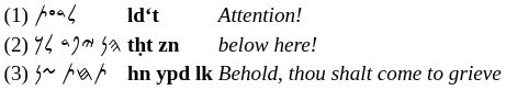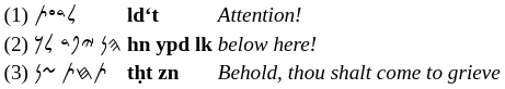𐤄𐤍 𐤉𐤐𐤃 𐤋𐤊 | column 3: tḥt zn -> hn ypd lk
𐤕𐤇𐤕 𐤆𐤍 | column 3: hn ypd lk -> tḥt zn
